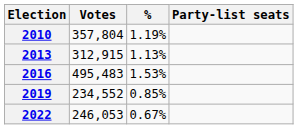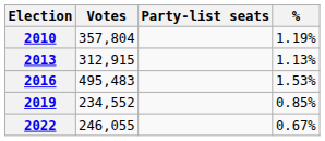columns swapped: % <-> Party-list seats
2022 | Votes: 246,053 -> 246,055
